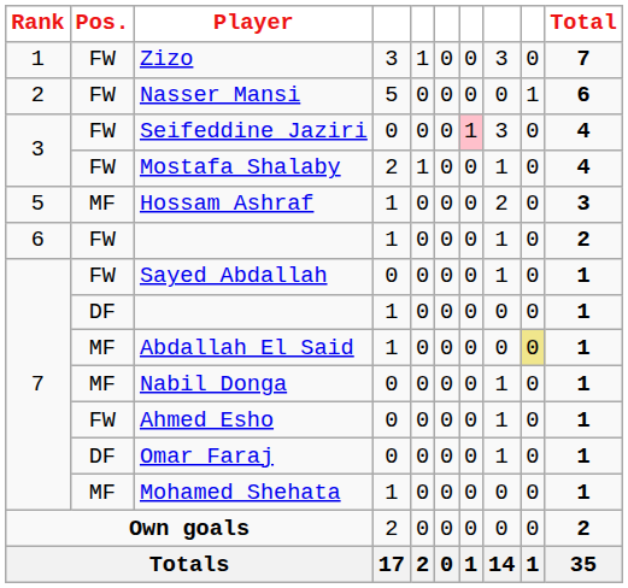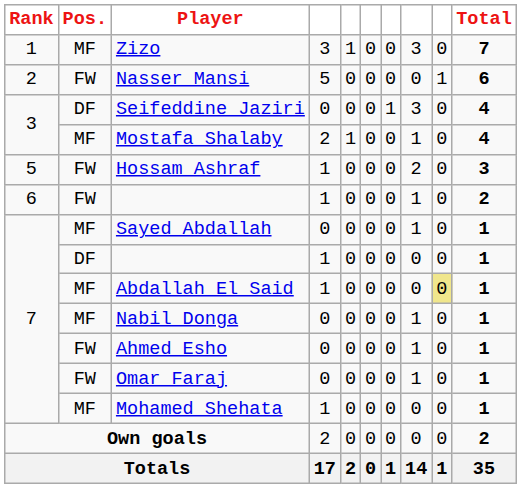Zizo | Pos.: FW -> MF
Seifeddine Jaziri | Pos.: FW -> DF
Seifeddine Jaziri | column 7: pink background -> no background
Mostafa Shalaby | Pos.: FW -> MF
Hossam Ashraf | Pos.: MF -> FW
Sayed Abdallah | Pos.: FW -> MF
Omar Faraj | Pos.: DF -> FW
